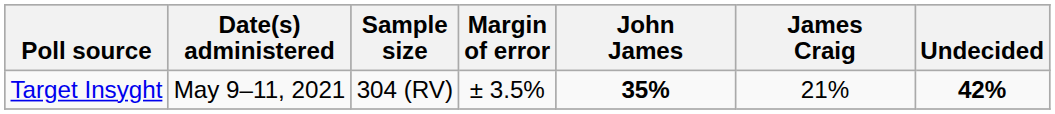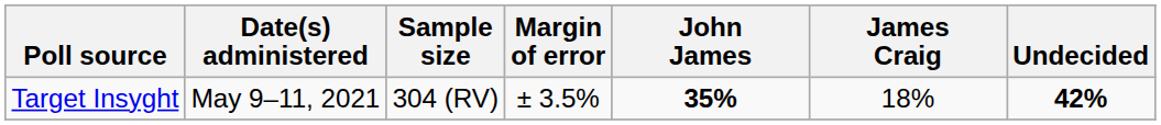Target Insyght | James Craig: 21% -> 18%
